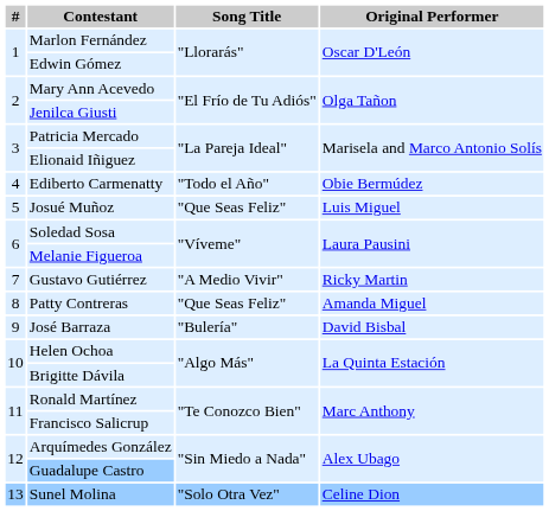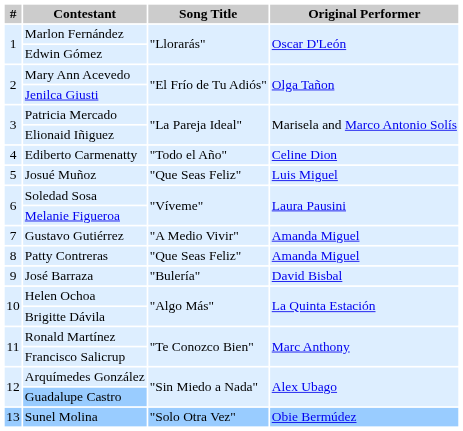Ediberto Carmenatty | Original Performer: Obie Bermúdez -> Celine Dion
Gustavo Gutiérrez | Original Performer: Ricky Martin -> Amanda Miguel
Sunel Molina | Original Performer: Celine Dion -> Obie Bermúdez
